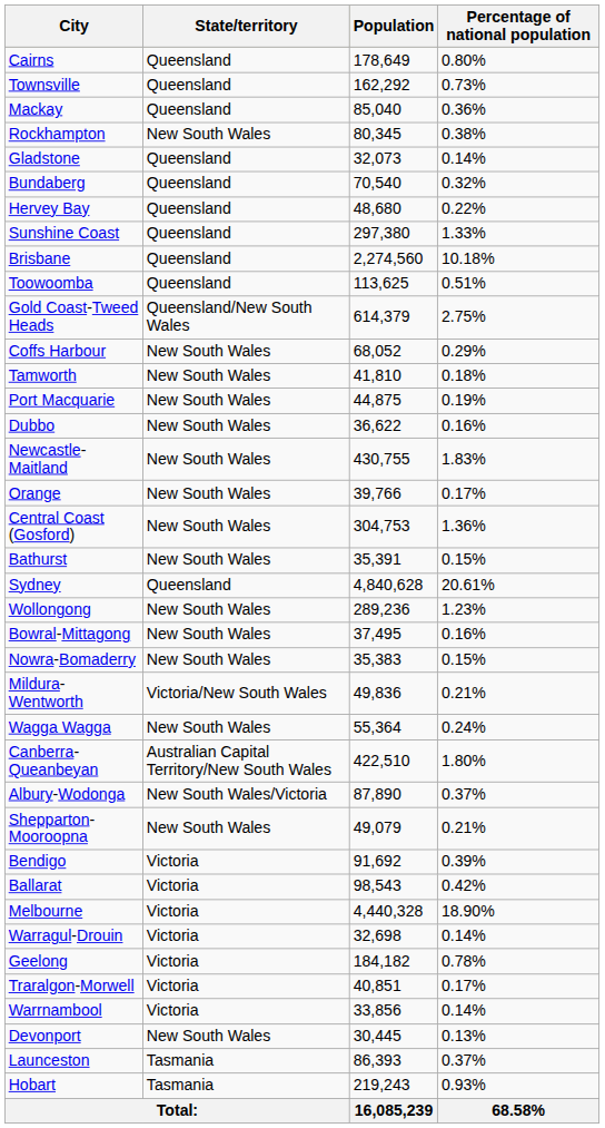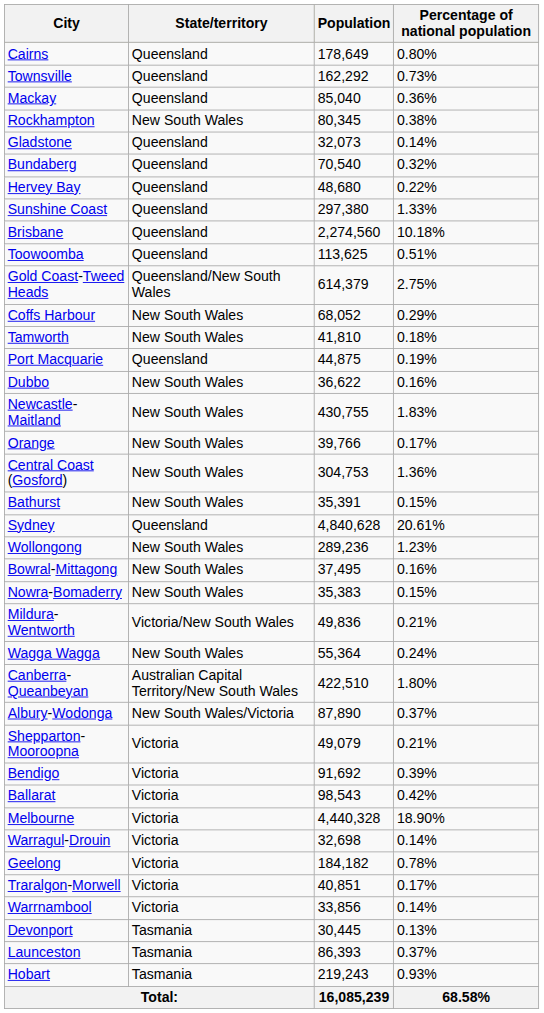Port Macquarie | State/territory: New South Wales -> Queensland
Shepparton-Mooroopna | State/territory: New South Wales -> Victoria
Devonport | State/territory: New South Wales -> Tasmania
